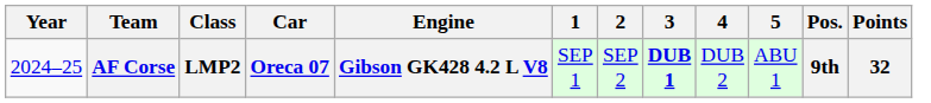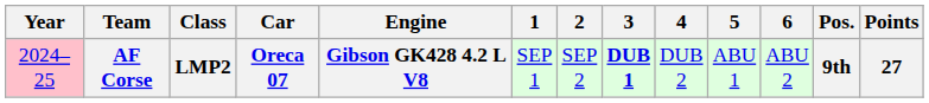+ column: 6 | ABU 2
AF Corse | Year: no background -> pink background
AF Corse | Points: 32 -> 27
